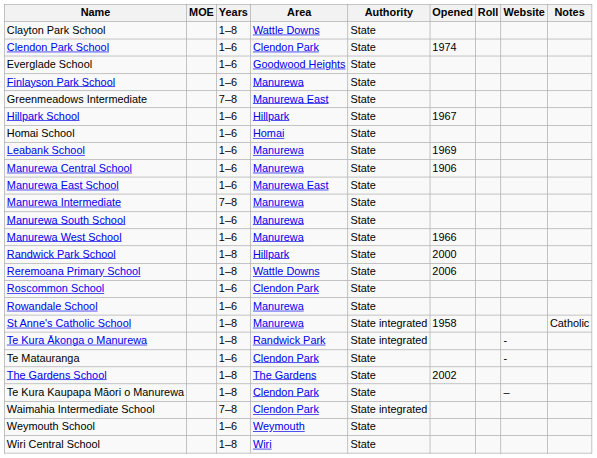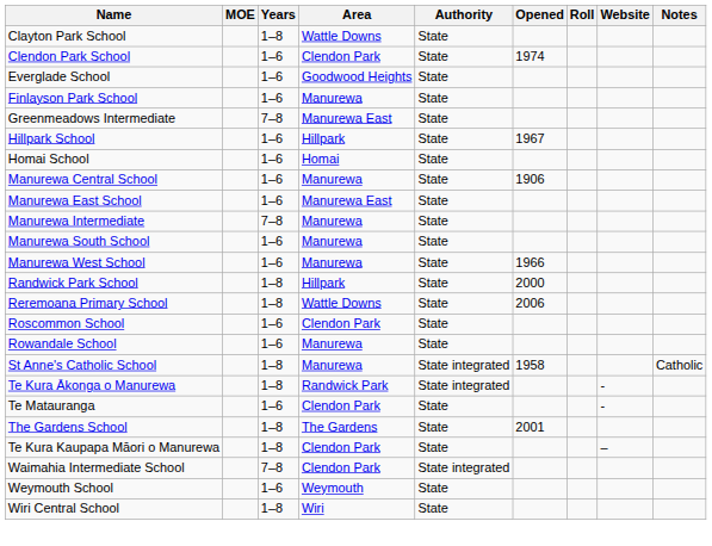- row: Leabank School | 1–6 | Manurewa | State | 1969
The Gardens School | Opened: 2002 -> 2001
